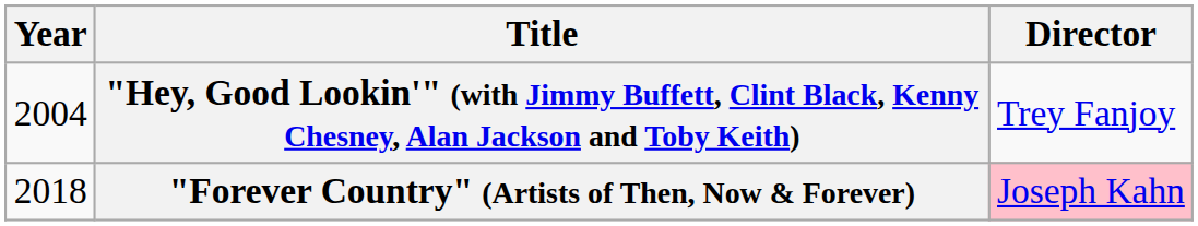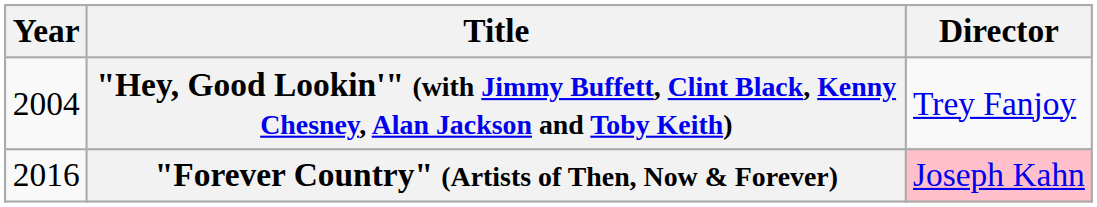"Forever Country" (Artists of Then, Now & Forever) | Year: 2018 -> 2016
